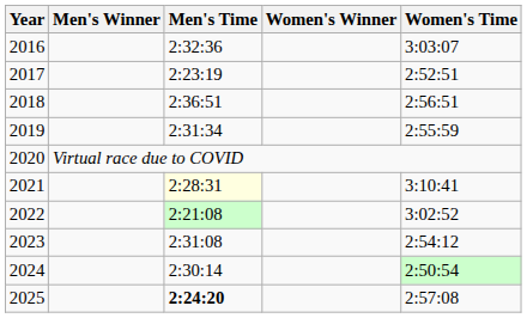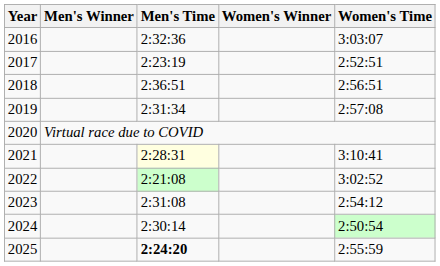2019 | Women's Time: 2:55:59 -> 2:57:08
2025 | Women's Time: 2:57:08 -> 2:55:59
